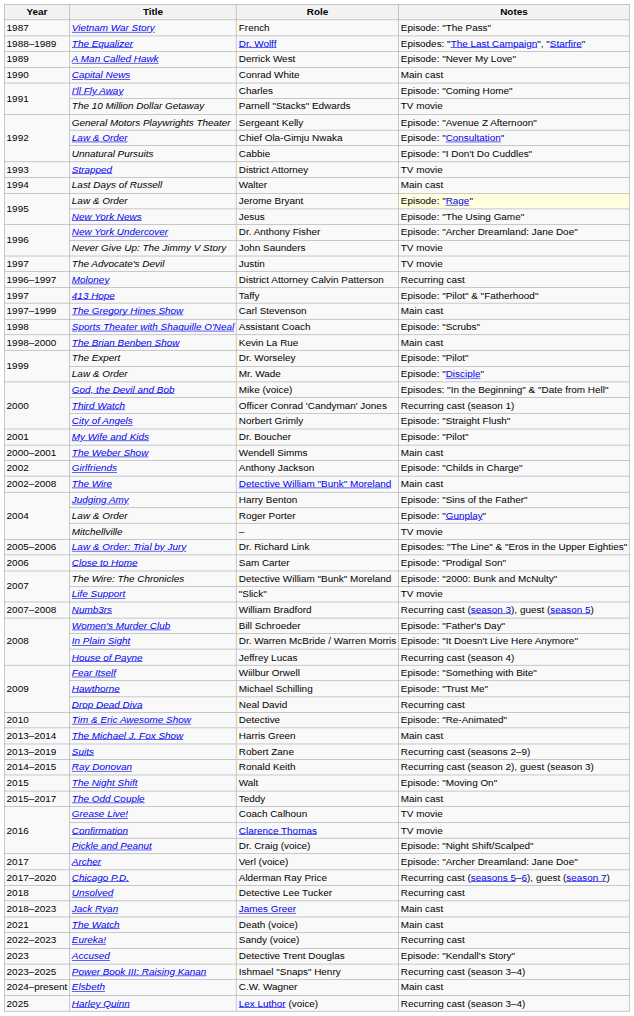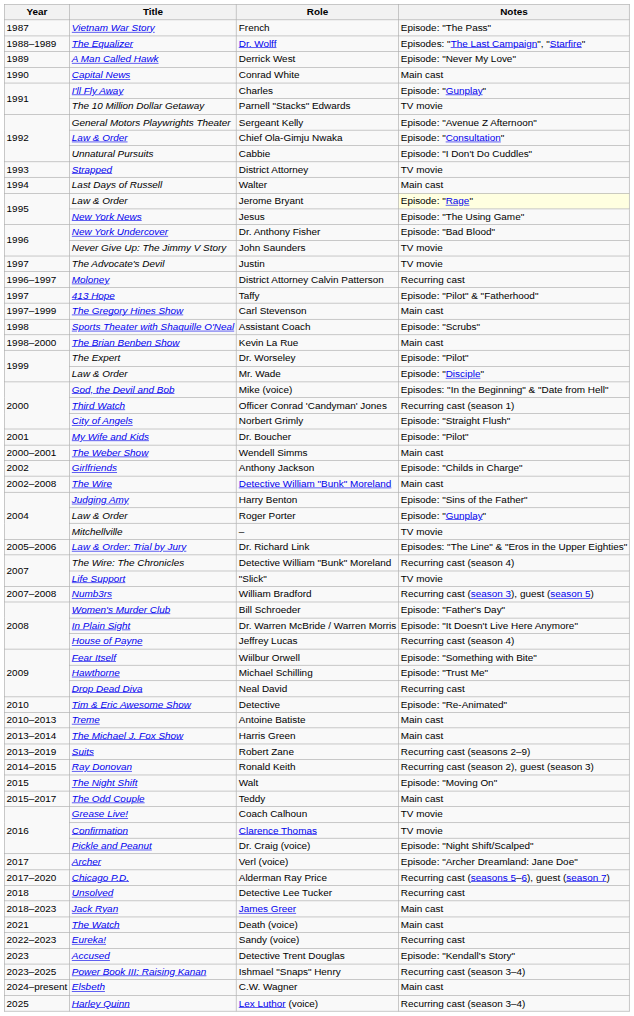Charles | Notes: Episode: "Coming Home" -> Episode: "Gunplay"
Dr. Anthony Fisher | Notes: Episode: "Archer Dreamland: Jane Doe" -> Episode: "Bad Blood"
- row: 2006 | Close to Home | Sam Carter | Episode: "Prodigal Son"
The Wire: The Chronicles / Detective William "Bunk" Moreland | Notes: Episode: "2000: Bunk and McNulty" -> Recurring cast (season 4)
+ row: 2010–2013 | Treme | Antoine Batiste | Main cast
